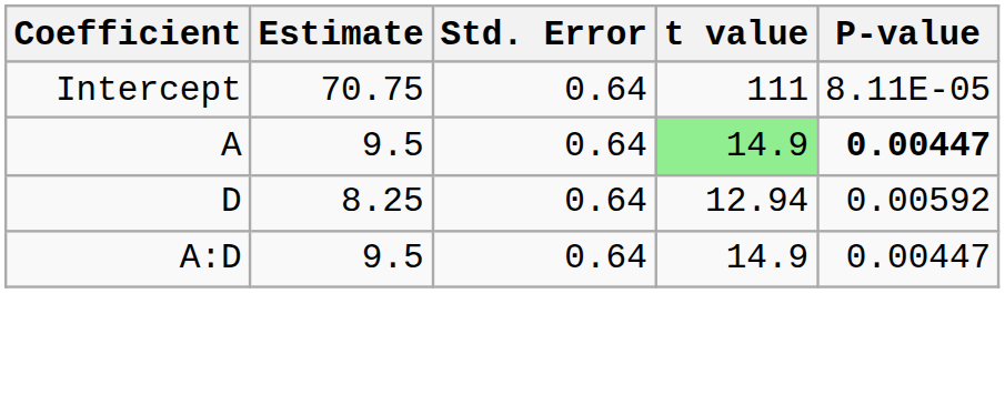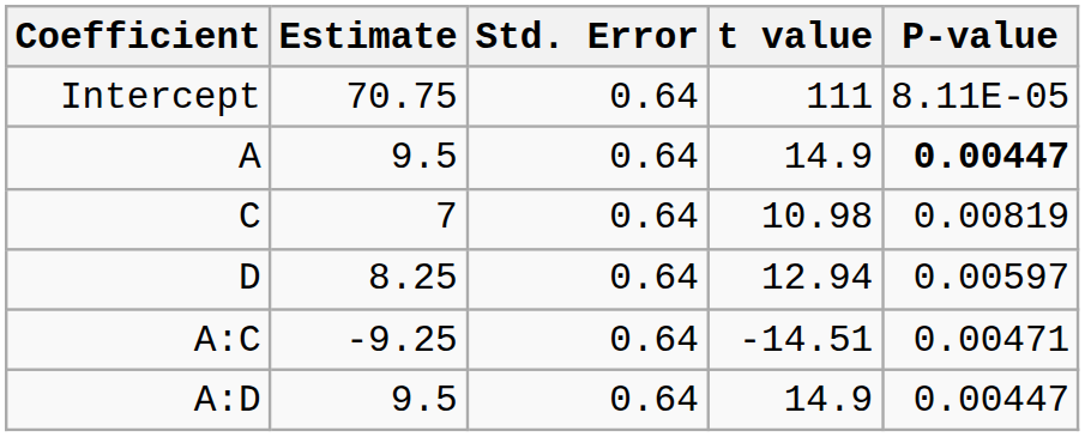A | t value: lightgreen background -> no background
+ row: C | 7 | 0.64 | 10.98 | 0.00819
D | P-value: 0.00592 -> 0.00597
+ row: A:C | -9.25 | 0.64 | -14.51 | 0.00471
